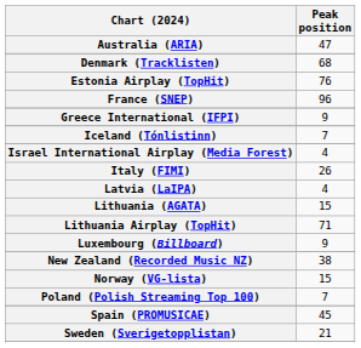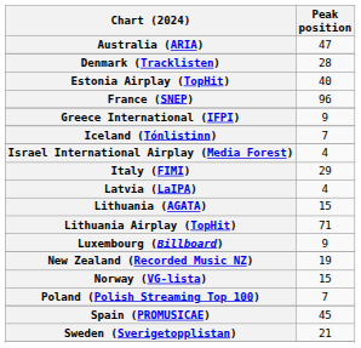Denmark (Tracklisten) | Peak position: 68 -> 28
Estonia Airplay (TopHit) | Peak position: 76 -> 40
Italy (FIMI) | Peak position: 26 -> 29
New Zealand (Recorded Music NZ) | Peak position: 38 -> 19
